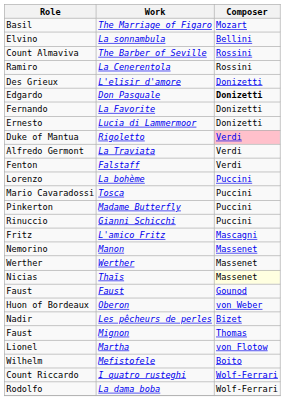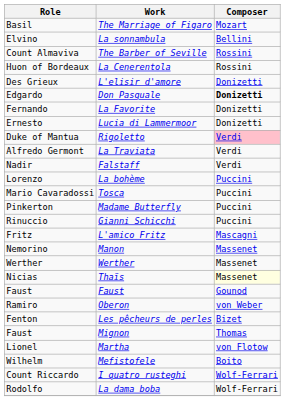La Cenerentola | Role: Ramiro -> Huon of Bordeaux
Falstaff | Role: Fenton -> Nadir
Oberon | Role: Huon of Bordeaux -> Ramiro
Les pêcheurs de perles | Role: Nadir -> Fenton
